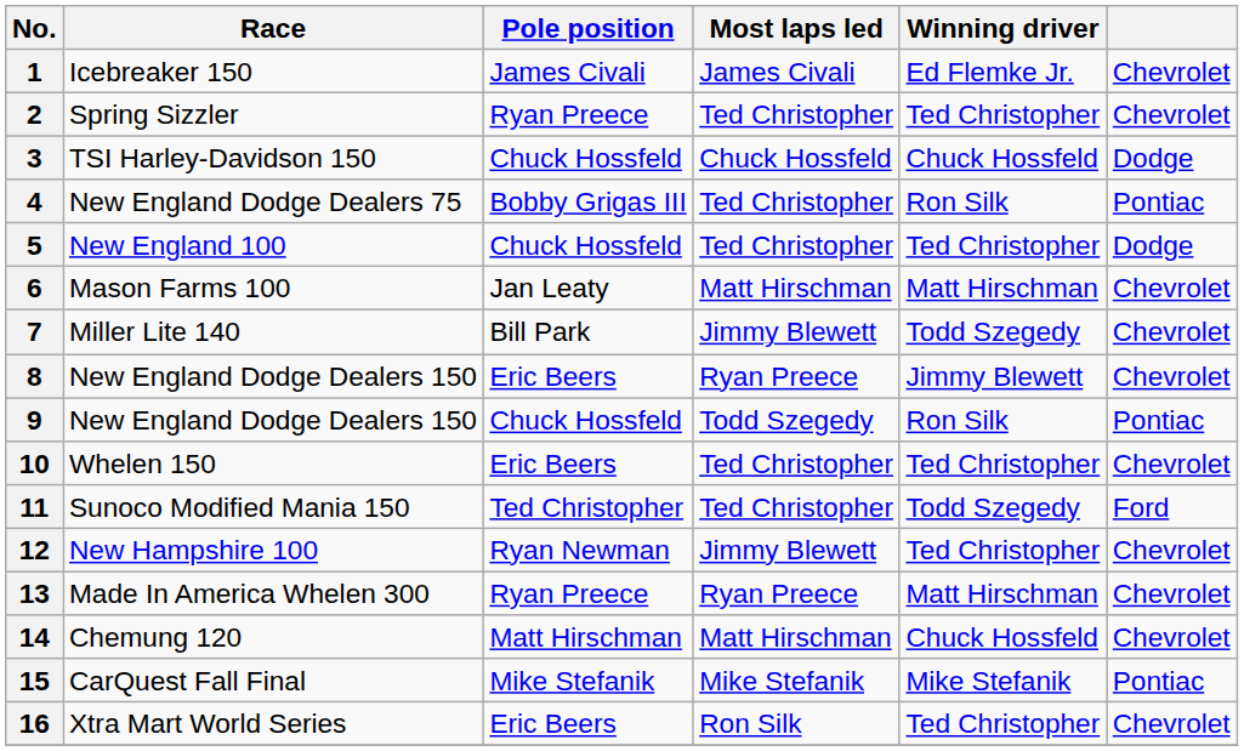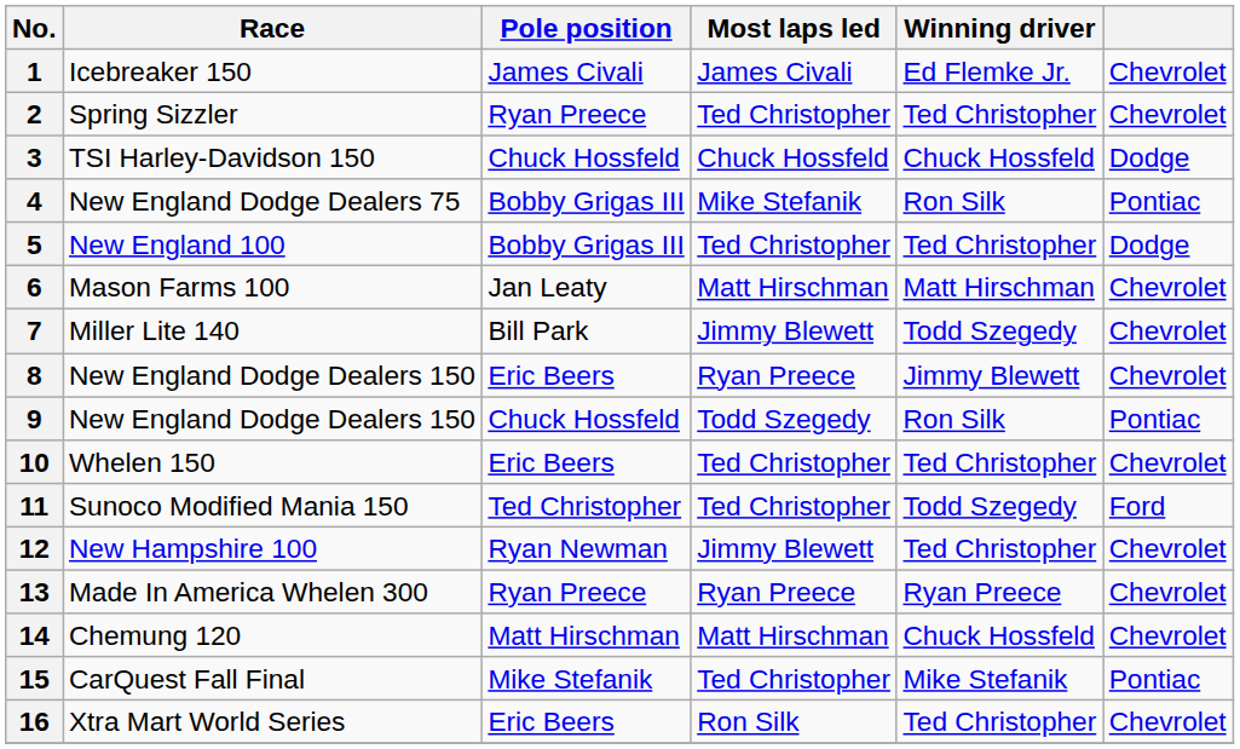4 | Most laps led: Ted Christopher -> Mike Stefanik
5 | Pole position: Chuck Hossfeld -> Bobby Grigas III
13 | Winning driver: Matt Hirschman -> Ryan Preece
15 | Most laps led: Mike Stefanik -> Ted Christopher
